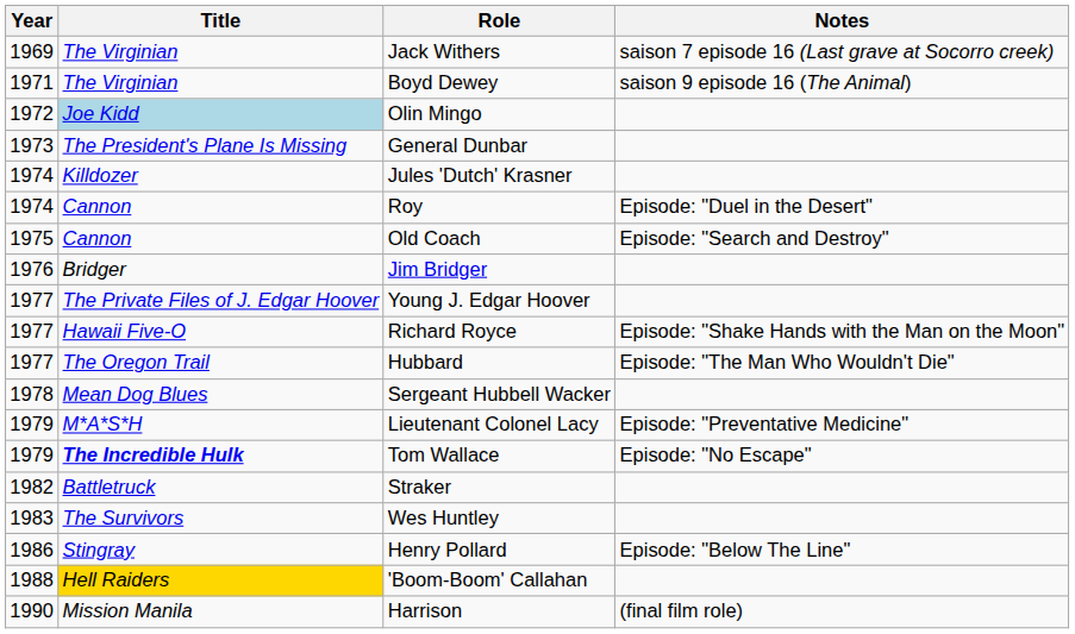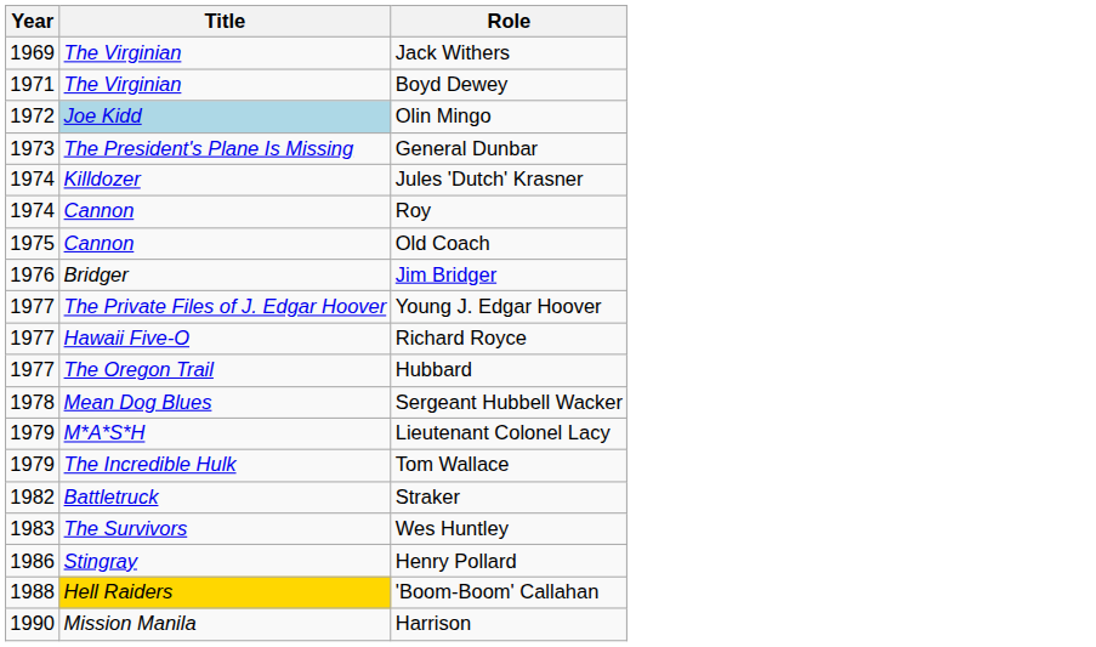- column: Notes | saison 7 episode 16 (Last grave at Socorro creek) | saison 9 episode 16 (The Animal) | Episode: "Duel in the Desert" | Episode: "Search and Destroy" | Episode: "Shake Hands with the Man on the Moon" | Episode: "The Man Who Wouldn't Die" | Episode: "Preventative Medicine" | Episode: "No Escape" | Episode: "Below The Line" | (final film role)
Tom Wallace | Title: bold -> normal
